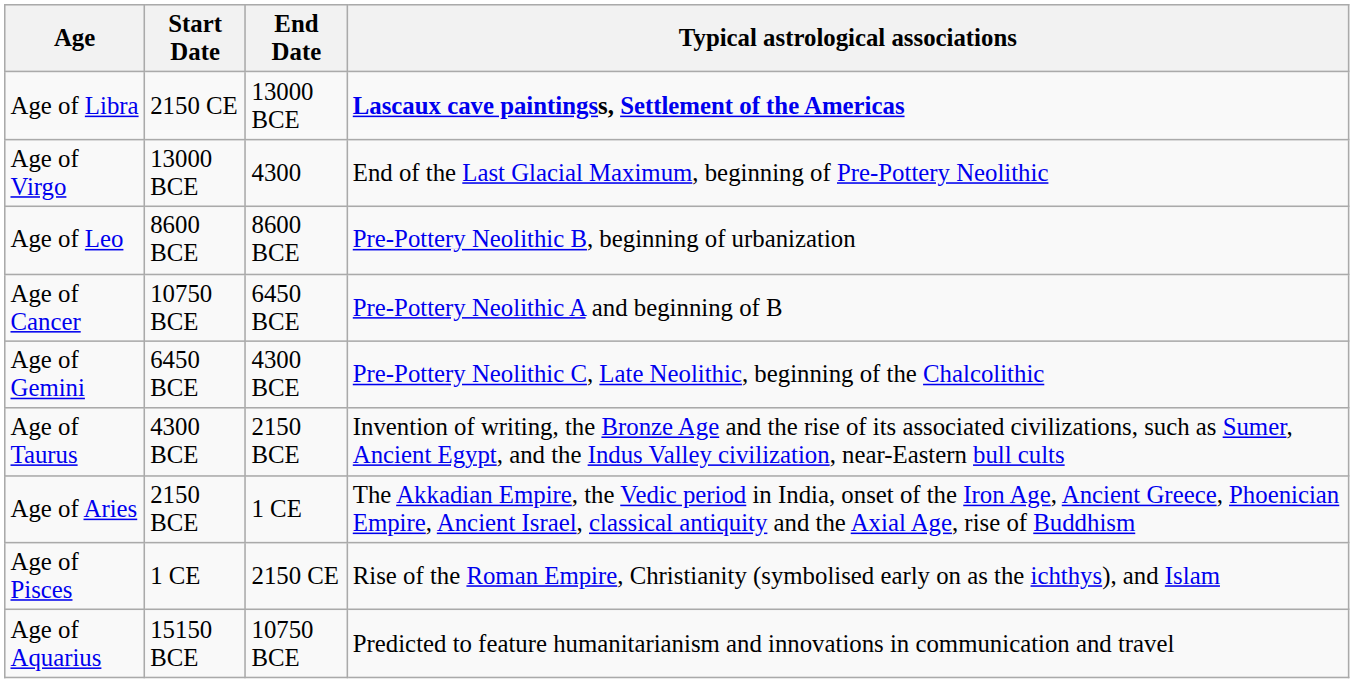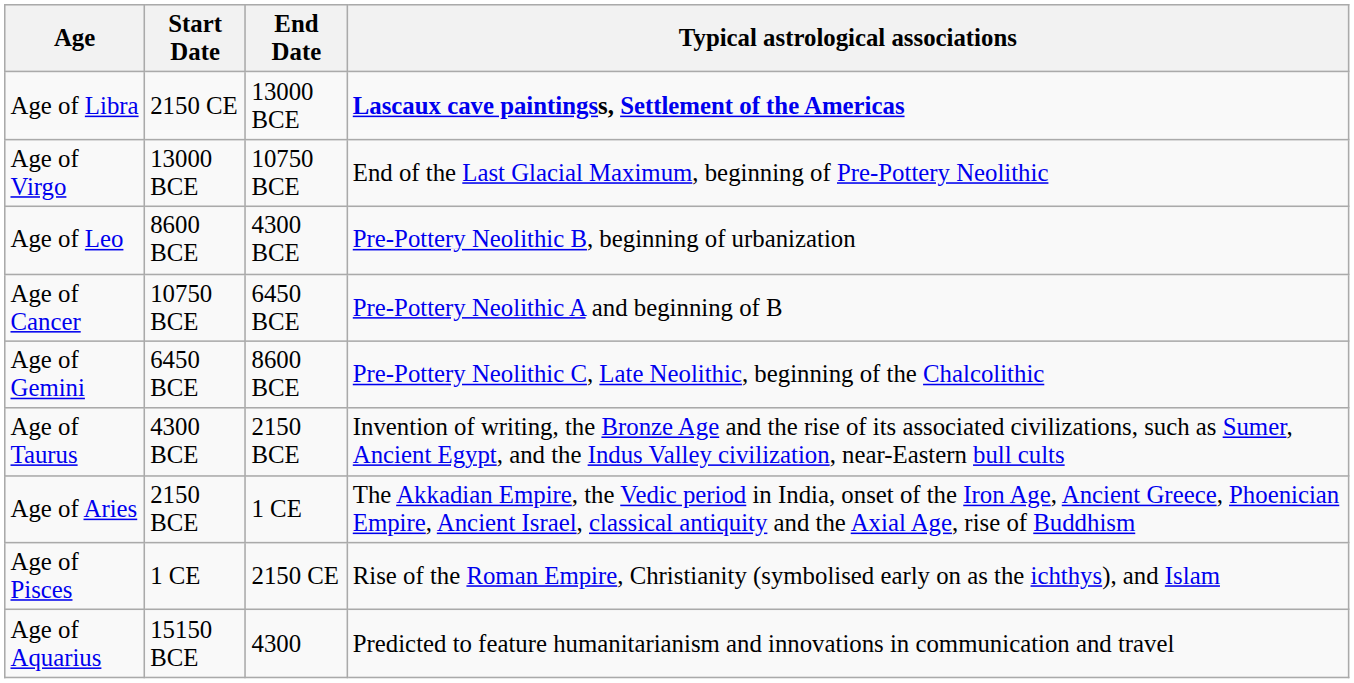Age of Virgo | End Date: 4300 -> 10750 BCE
Age of Leo | End Date: 8600 BCE -> 4300 BCE
Age of Gemini | End Date: 4300 BCE -> 8600 BCE
Age of Aquarius | End Date: 10750 BCE -> 4300
